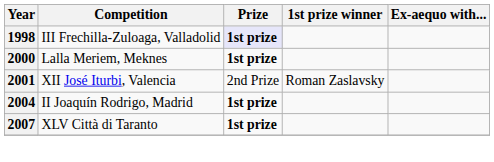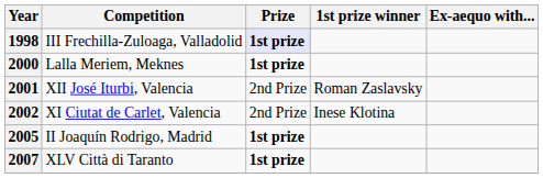+ row: 2002 | XI Ciutat de Carlet, Valencia | 2nd Prize | Inese Klotina
II Joaquín Rodrigo, Madrid | Year: 2004 -> 2005
